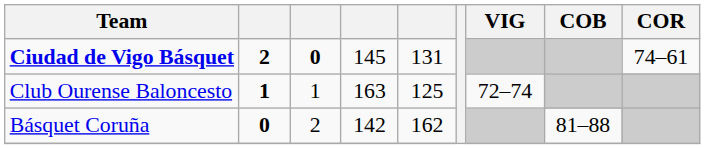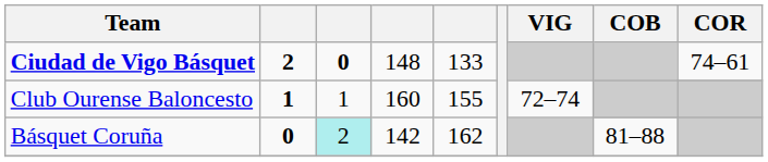Ciudad de Vigo Básquet | column 4: 145 -> 148
Ciudad de Vigo Básquet | column 5: 131 -> 133
Club Ourense Baloncesto | column 4: 163 -> 160
Club Ourense Baloncesto | column 5: 125 -> 155
Básquet Coruña | column 3: no background -> paleturquoise background
